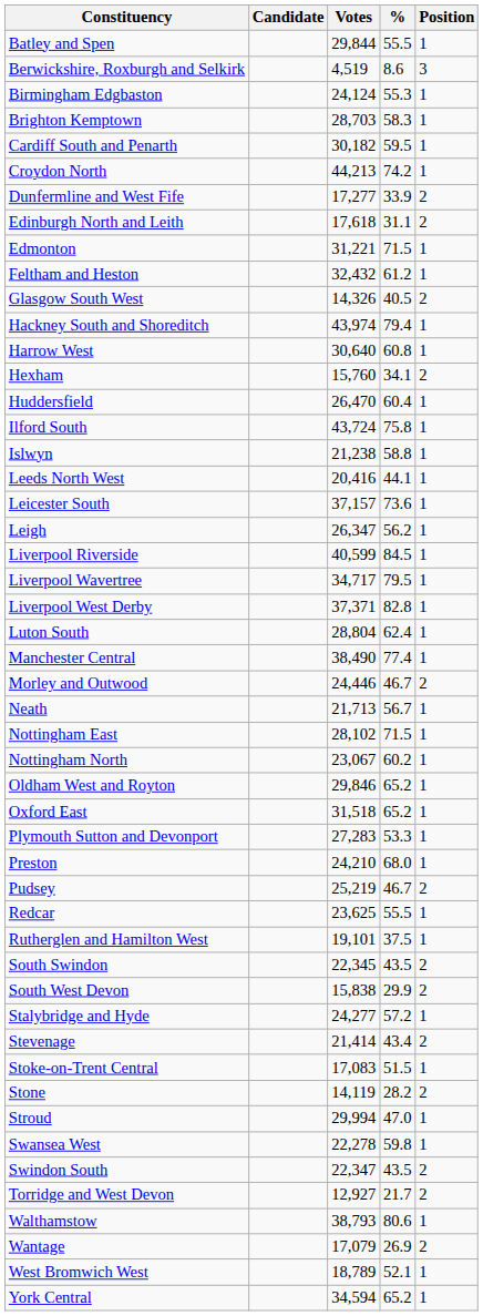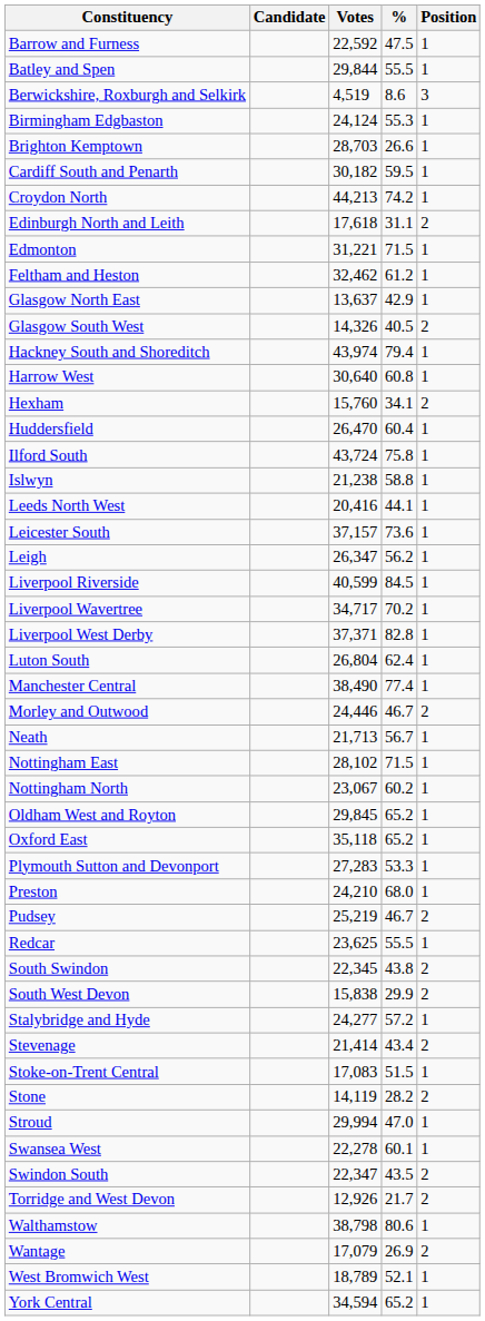+ row: Barrow and Furness | 22,592 | 47.5 | 1
Brighton Kemptown | %: 58.3 -> 26.6
- row: Dunfermline and West Fife | 17,277 | 33.9 | 2
Feltham and Heston | Votes: 32,432 -> 32,462
+ row: Glasgow North East | 13,637 | 42.9 | 1
Liverpool Wavertree | %: 79.5 -> 70.2
Luton South | Votes: 28,804 -> 26,804
Oldham West and Royton | Votes: 29,846 -> 29,845
Oxford East | Votes: 31,518 -> 35,118
- row: Rutherglen and Hamilton West | 19,101 | 37.5 | 1
South Swindon | %: 43.5 -> 43.8
Swansea West | %: 59.8 -> 60.1
Torridge and West Devon | Votes: 12,927 -> 12,926
Walthamstow | Votes: 38,793 -> 38,798
